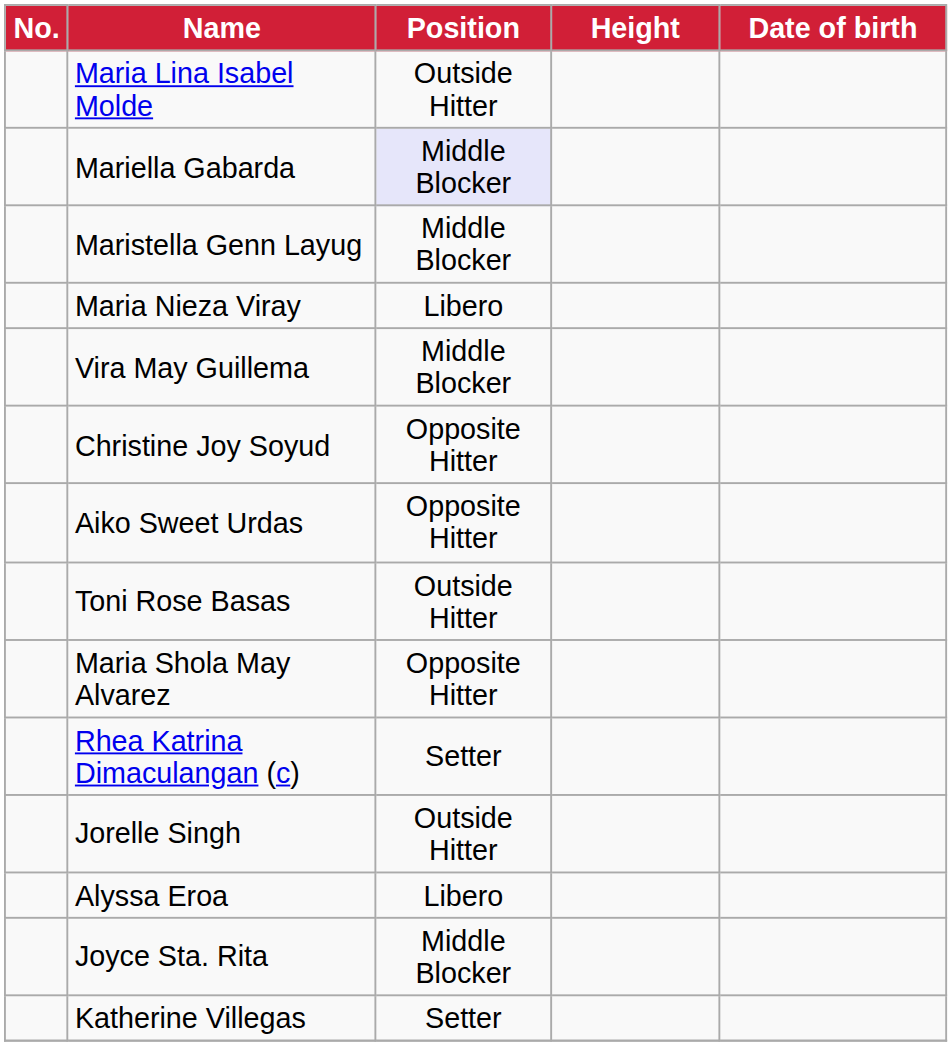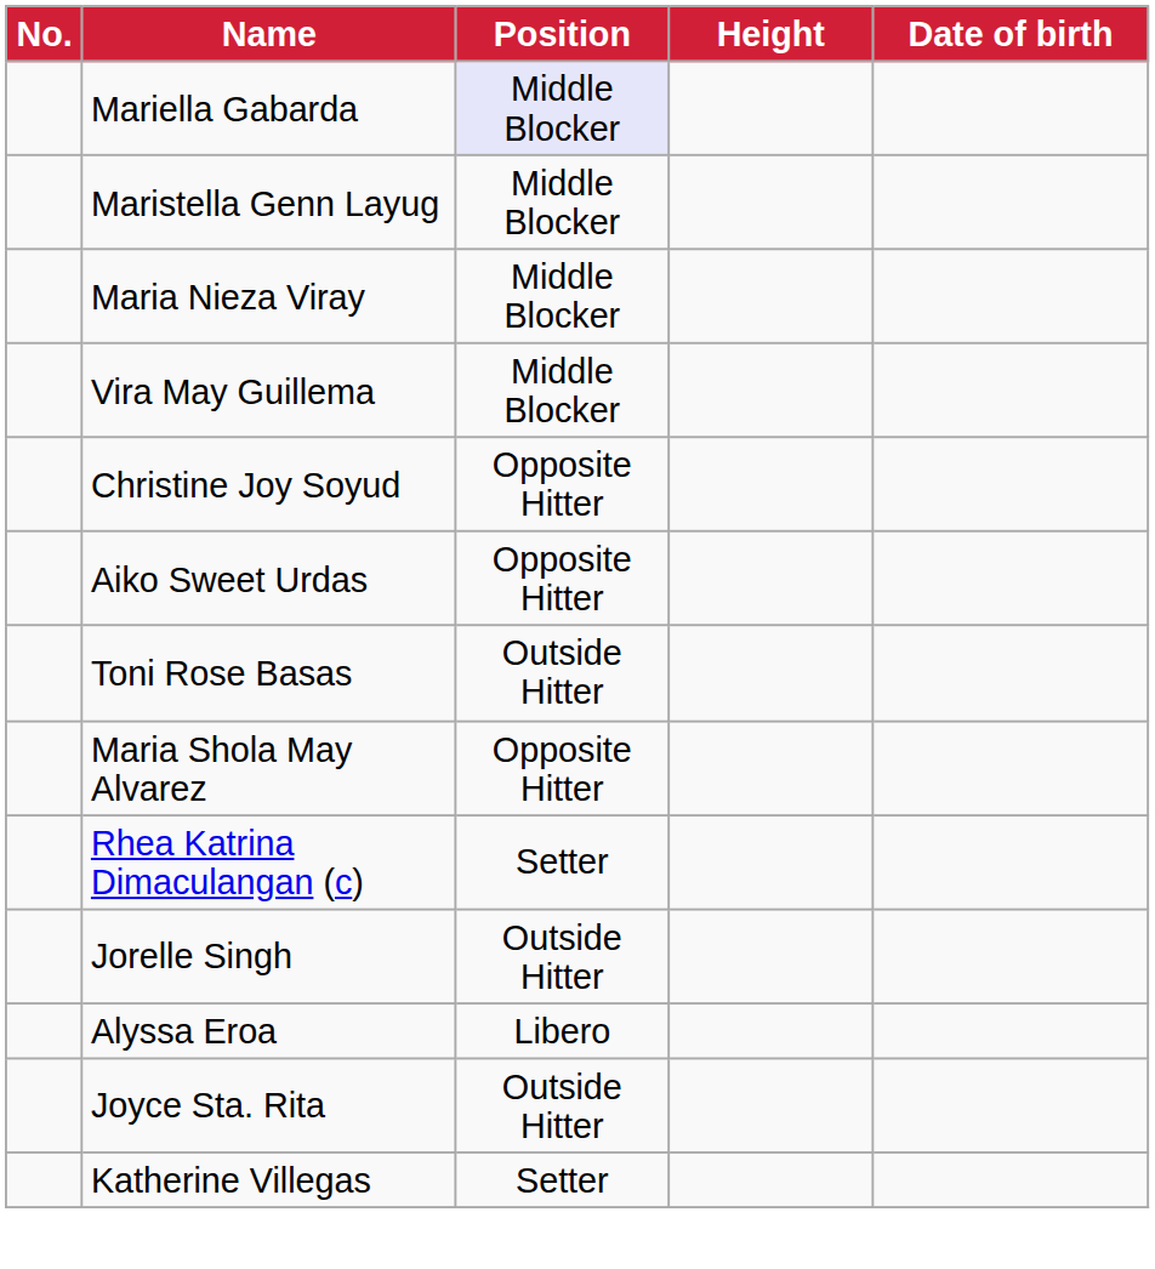- row: Maria Lina Isabel Molde | Outside Hitter
Maria Nieza Viray | Position: Libero -> Middle Blocker
Joyce Sta. Rita | Position: Middle Blocker -> Outside Hitter
